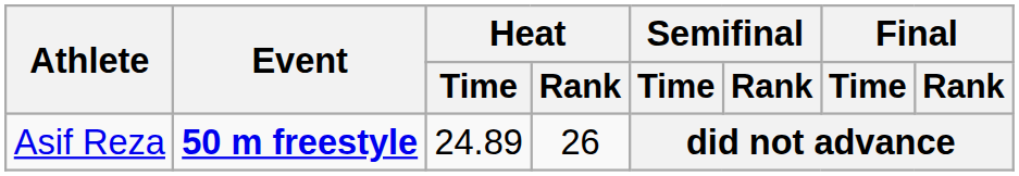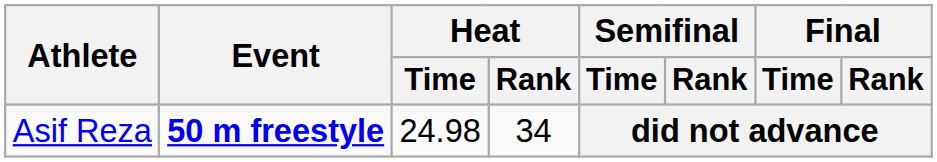Asif Reza | Heat / Time: 24.89 -> 24.98
Asif Reza | Heat / Rank: 26 -> 34
